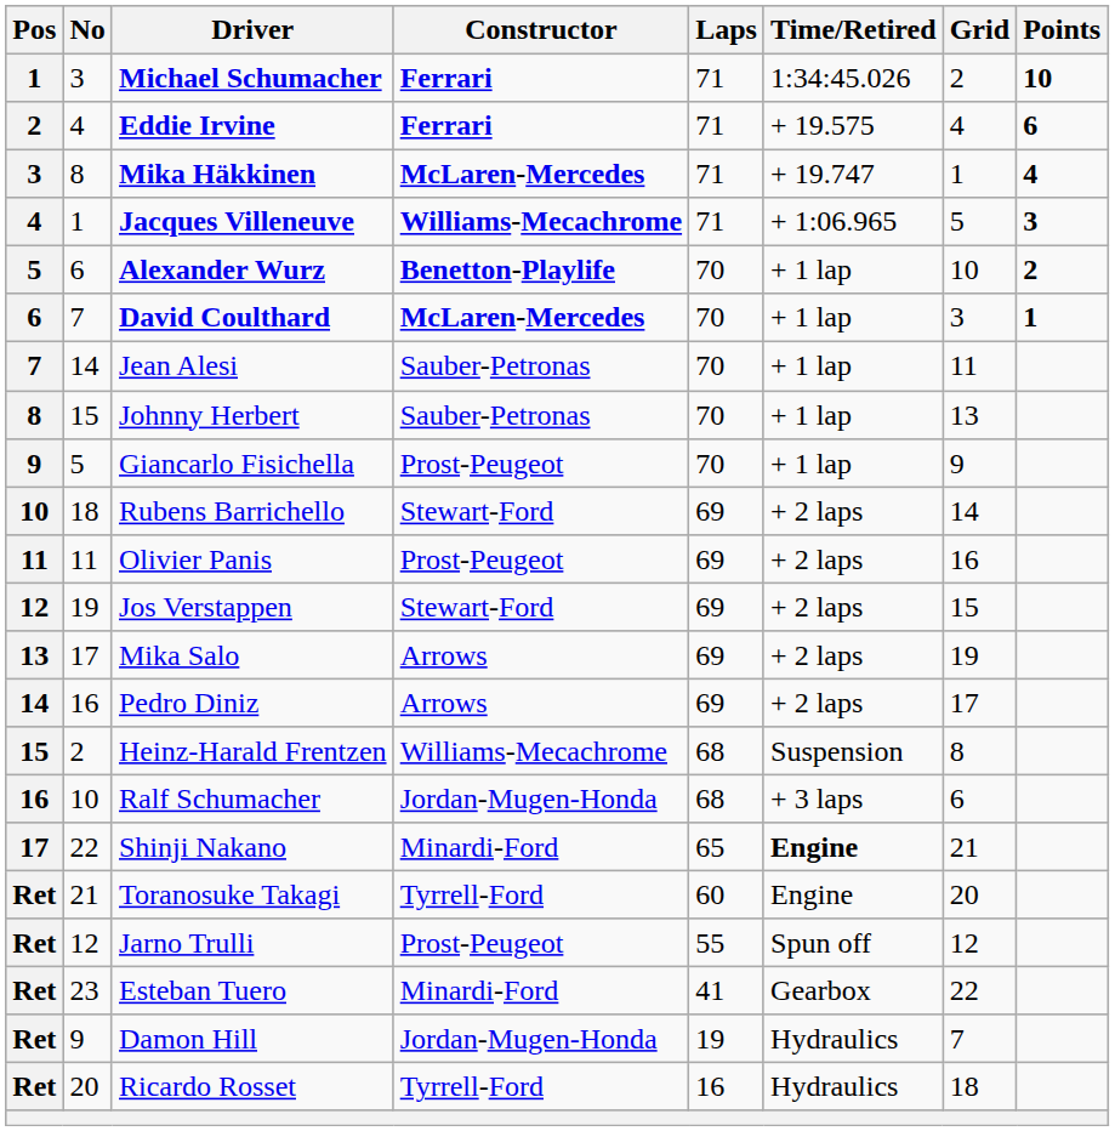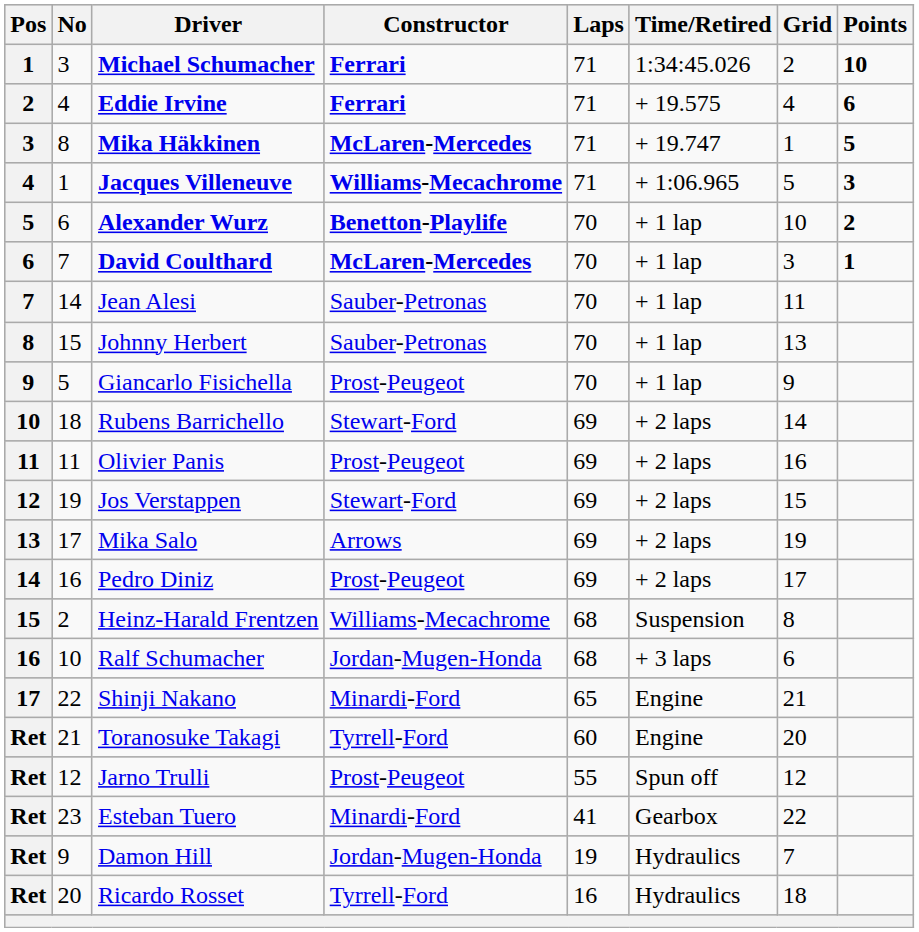Mika Häkkinen | Points: 4 -> 5
Pedro Diniz | Constructor: Arrows -> Prost-Peugeot
Shinji Nakano | Time/Retired: bold -> normal
